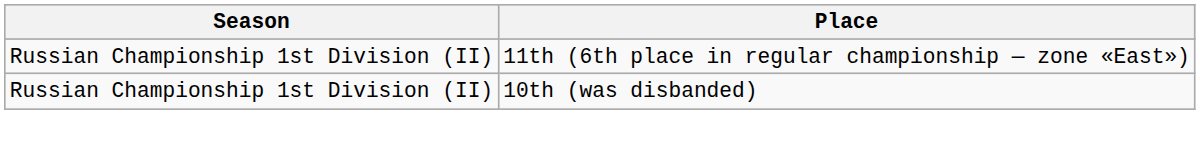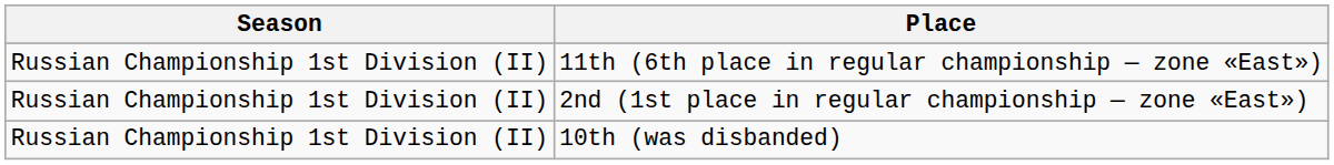+ row: Russian Championship 1st Division (II) | 2nd (1st place in regular championship — zone «East»)
